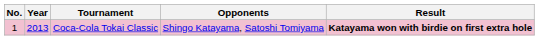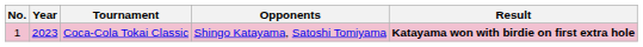Coca-Cola Tokai Classic | Year: 2013 -> 2023
